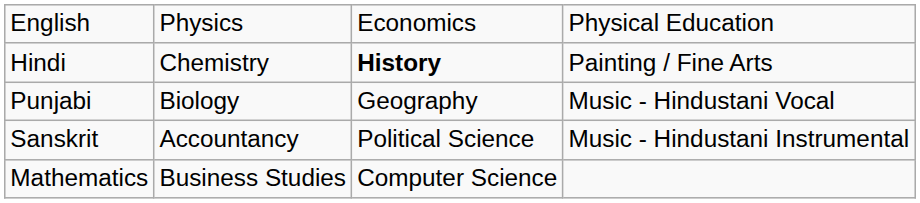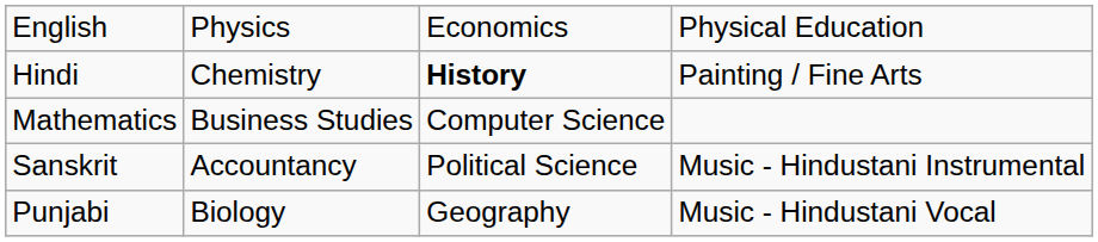rows swapped: Punjabi <-> Mathematics
